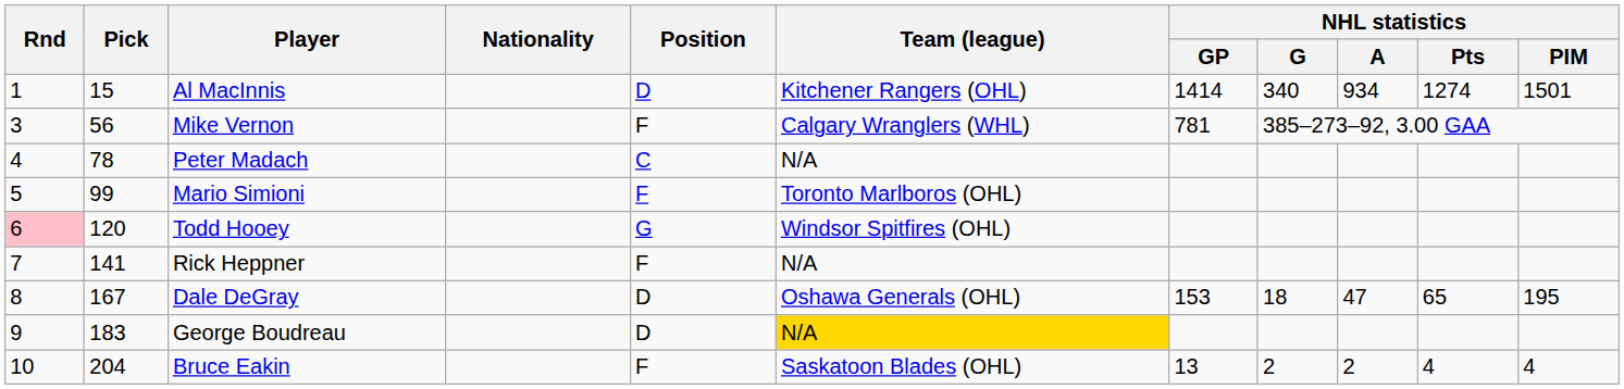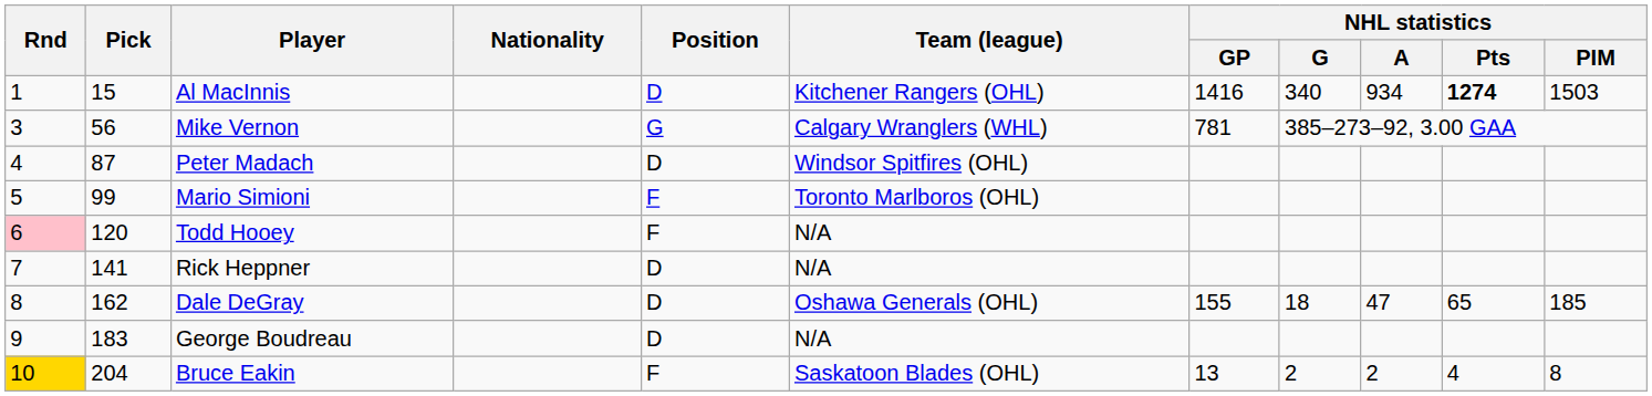Al MacInnis | NHL statistics / GP: 1414 -> 1416
Al MacInnis | NHL statistics / Pts: normal -> bold
Al MacInnis | NHL statistics / PIM: 1501 -> 1503
Mike Vernon | Position: F -> G
Peter Madach | Pick: 78 -> 87
Peter Madach | Position: C -> D
Peter Madach | Team (league): N/A -> Windsor Spitfires (OHL)
Todd Hooey | Position: G -> F
Todd Hooey | Team (league): Windsor Spitfires (OHL) -> N/A
Rick Heppner | Position: F -> D
Dale DeGray | Pick: 167 -> 162
Dale DeGray | NHL statistics / GP: 153 -> 155
Dale DeGray | NHL statistics / PIM: 195 -> 185
George Boudreau | Team (league): gold background -> no background
Bruce Eakin | Rnd: no background -> gold background
Bruce Eakin | NHL statistics / PIM: 4 -> 8
